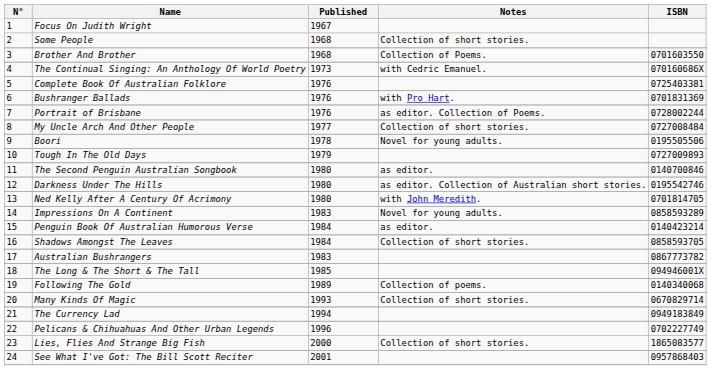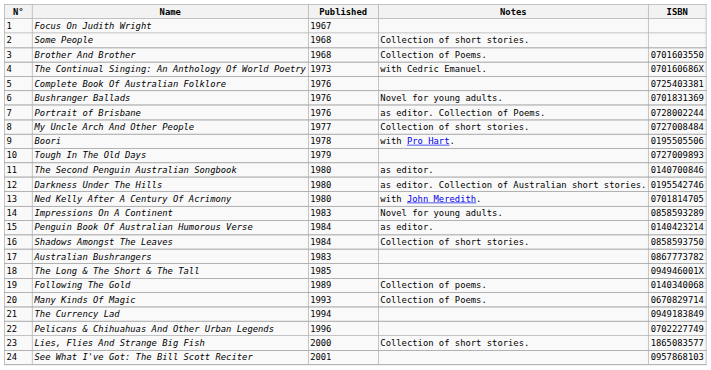Bushranger Ballads | Notes: with Pro Hart. -> Novel for young adults.
Boori | Notes: Novel for young adults. -> with Pro Hart.
Shadows Amongst The Leaves | ISBN: 0858593705 -> 0858593750
Many Kinds Of Magic | Notes: Collection of short stories. -> Collection of Poems.
See What I've Got: The Bill Scott Reciter | ISBN: 0957868403 -> 0957868103
